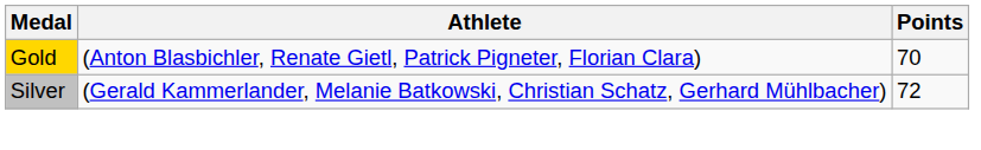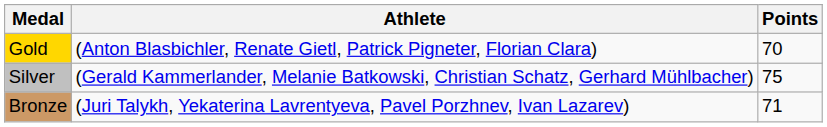Silver | Points: 72 -> 75
+ row: Bronze | (Juri Talykh, Yekaterina Lavrentyeva, Pavel Porzhnev, Ivan Lazarev) | 71
